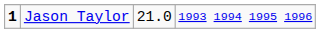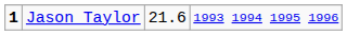Jason Taylor | column 3: 21.0 -> 21.6
